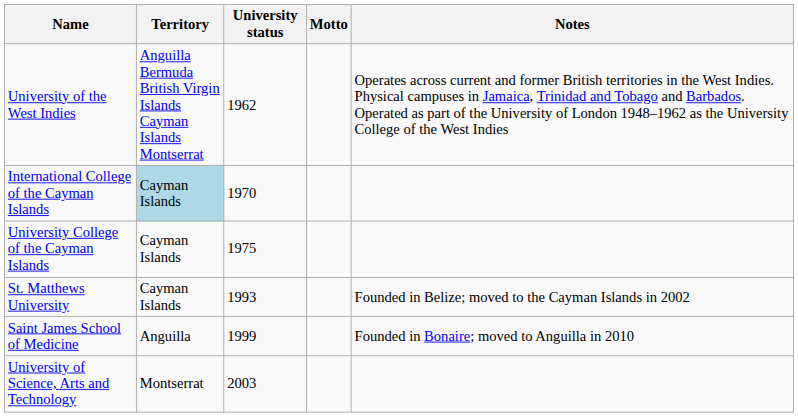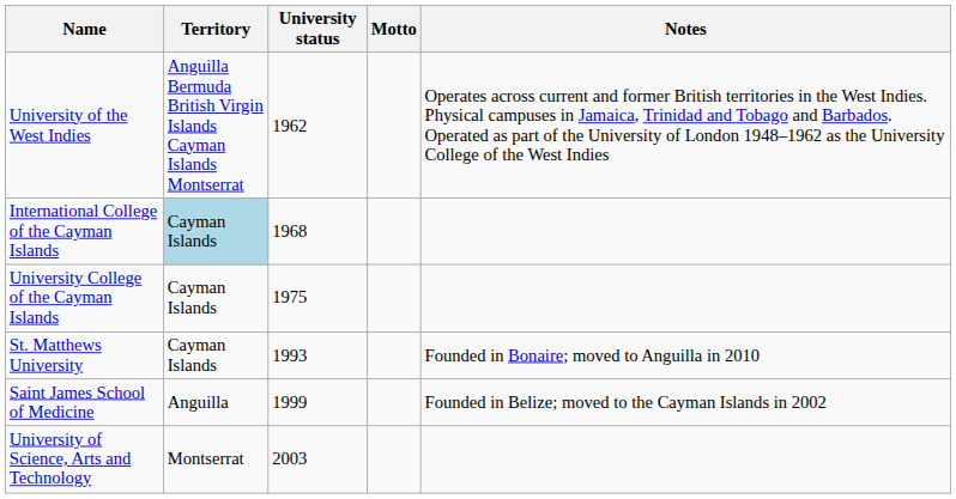International College of the Cayman Islands | University status: 1970 -> 1968
St. Matthews University | Notes: Founded in Belize; moved to the Cayman Islands in 2002 -> Founded in Bonaire; moved to Anguilla in 2010
Saint James School of Medicine | Notes: Founded in Bonaire; moved to Anguilla in 2010 -> Founded in Belize; moved to the Cayman Islands in 2002
